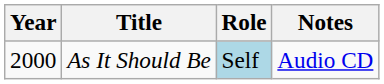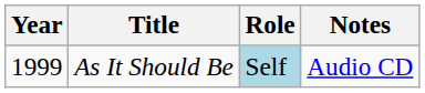As It Should Be | Year: 2000 -> 1999
